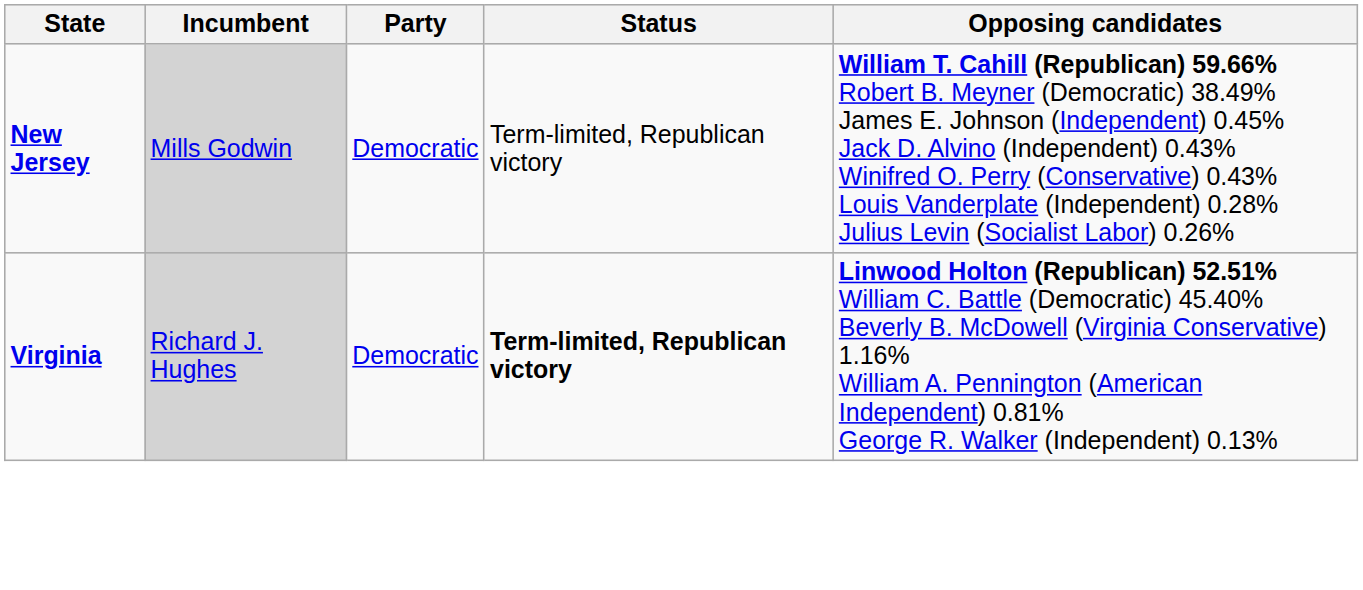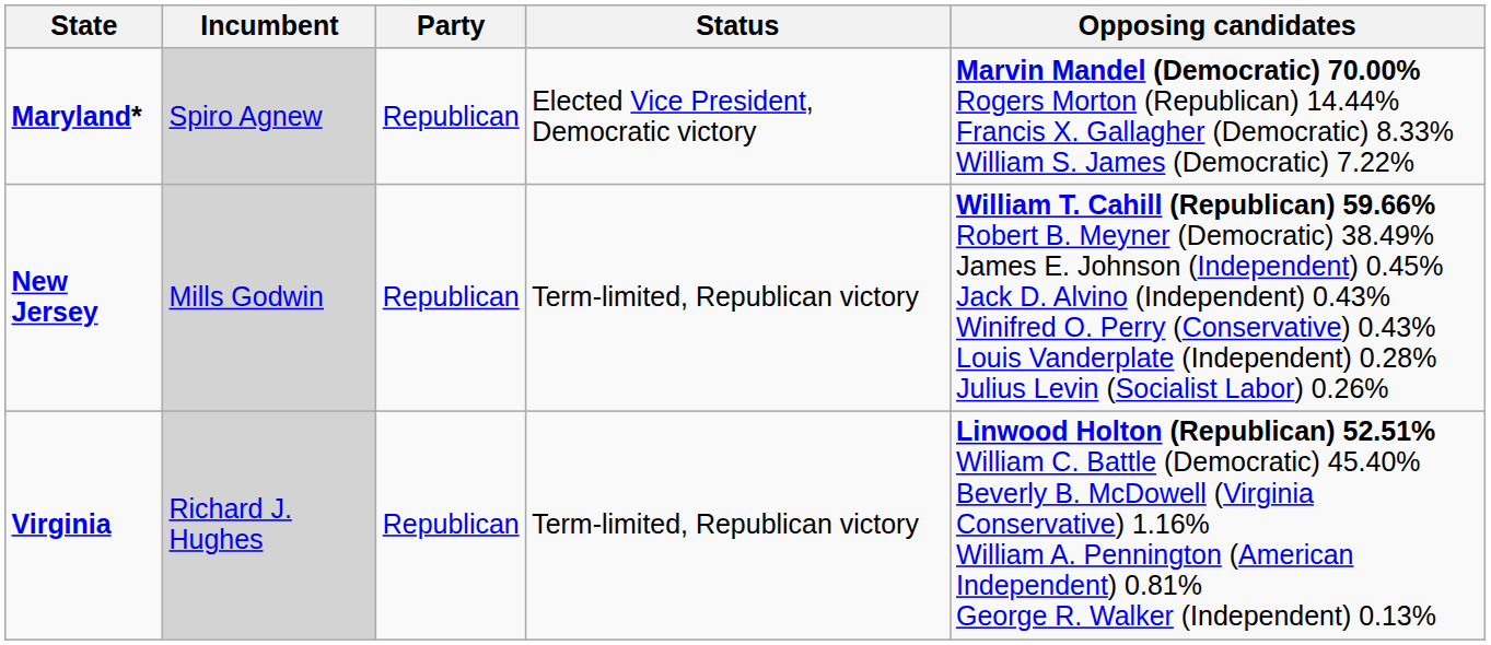+ row: Maryland* | Spiro Agnew | Republican | Elected Vice President, Democratic victory | Marvin Mandel (Democratic) 70.00% Rogers Morton (Republican) 14.44% Francis X. Gallagher (Democratic) 8.33% William S. James (Democratic) 7.22%
New Jersey | Party: Democratic -> Republican
Virginia | Party: Democratic -> Republican
Virginia | Status: bold -> normal
